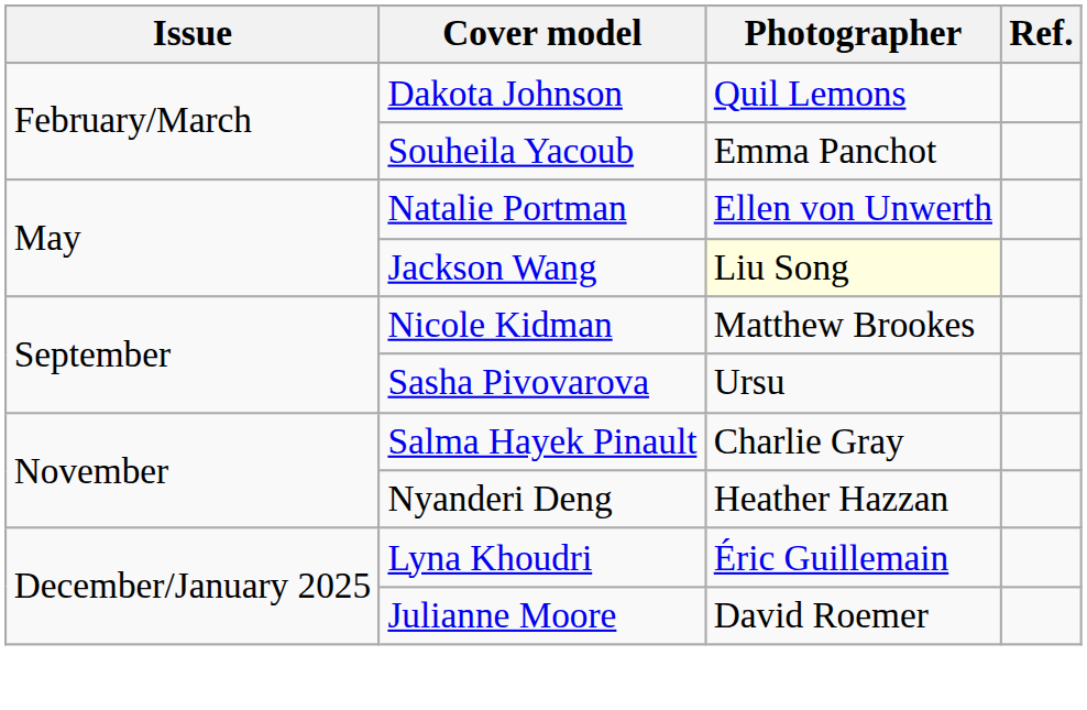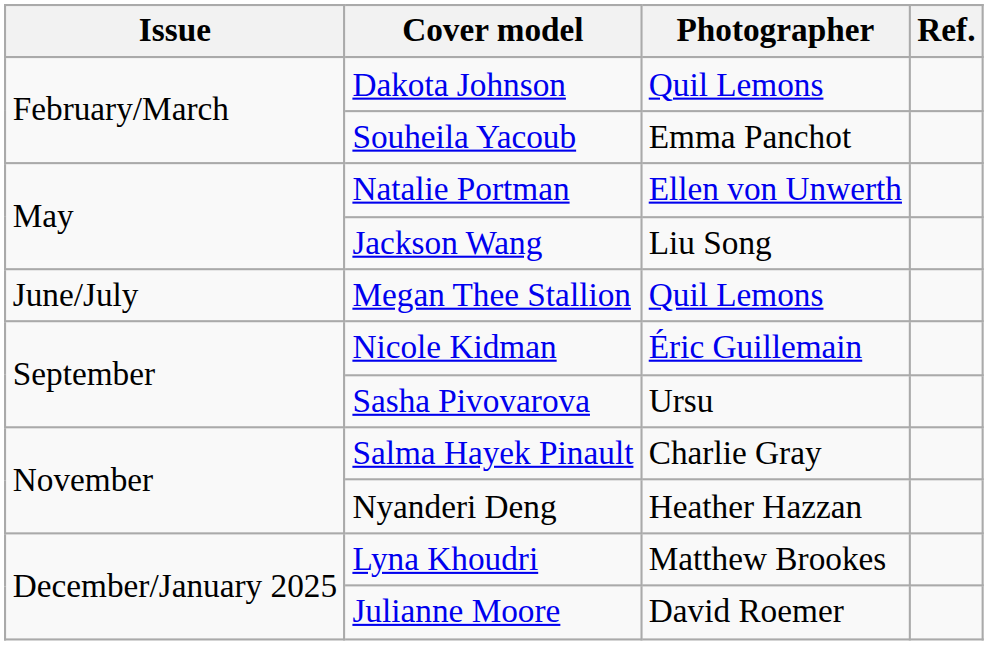Jackson Wang | Photographer: lightyellow background -> no background
+ row: June/July | Megan Thee Stallion | Quil Lemons
Nicole Kidman | Photographer: Matthew Brookes -> Éric Guillemain
Lyna Khoudri | Photographer: Éric Guillemain -> Matthew Brookes
